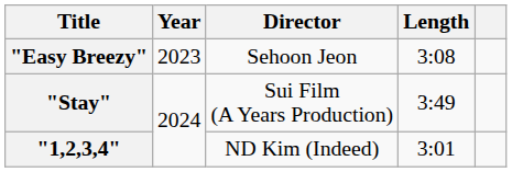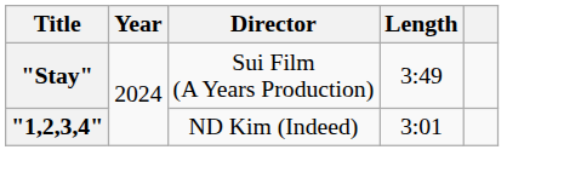- row: "Easy Breezy" | 2023 | Sehoon Jeon | 3:08
